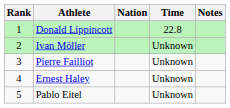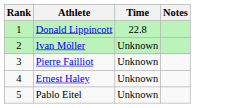- column: Nation
